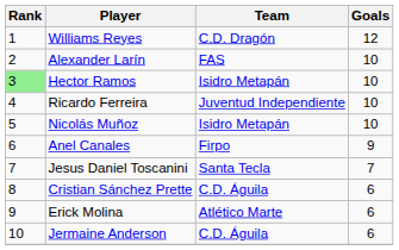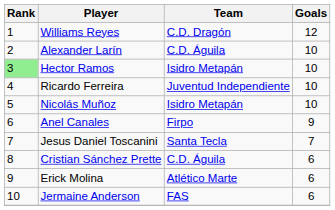Alexander Larín | Team: FAS -> C.D. Águila
Jermaine Anderson | Team: C.D. Águila -> FAS
